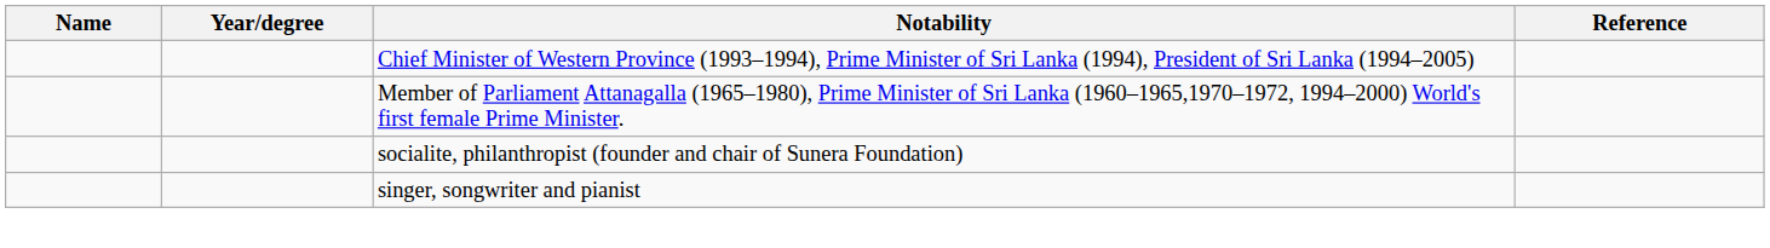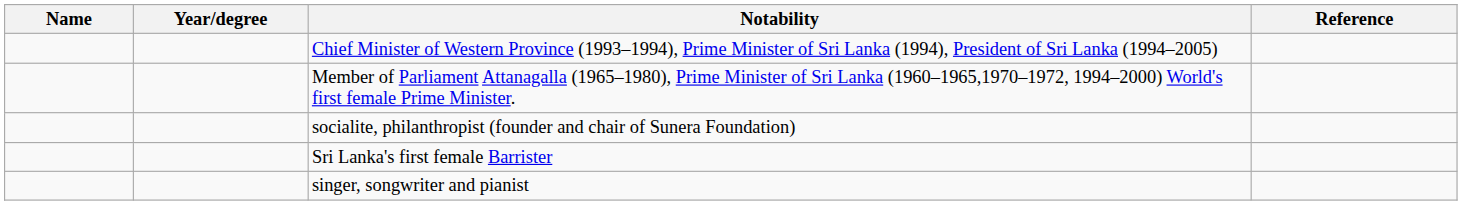+ row: Sri Lanka's first female Barrister
